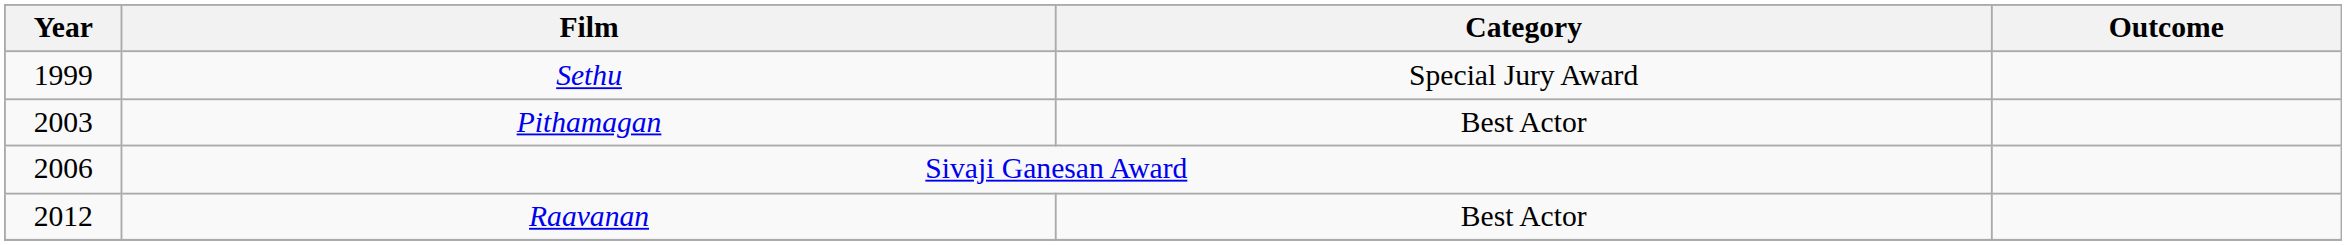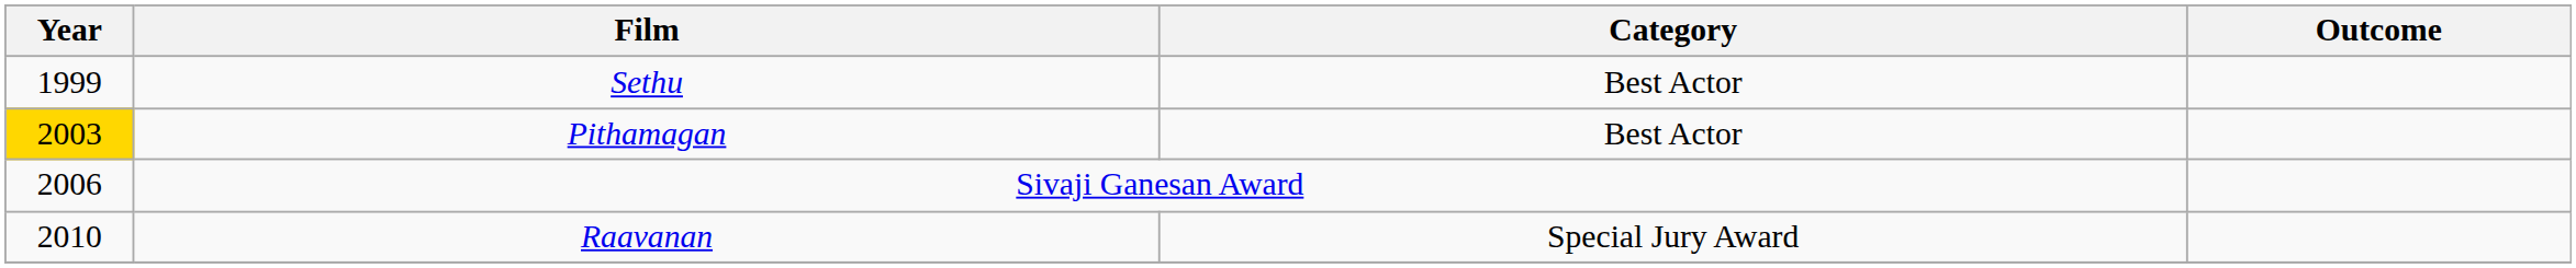Sethu | Category: Special Jury Award -> Best Actor
Pithamagan | Year: no background -> gold background
Raavanan | Year: 2012 -> 2010
Raavanan | Category: Best Actor -> Special Jury Award
